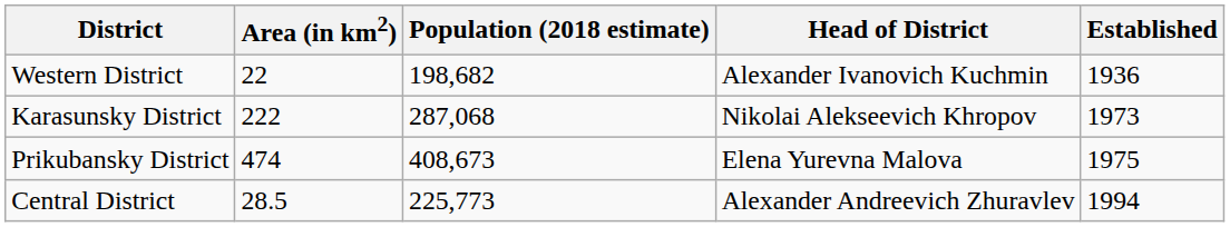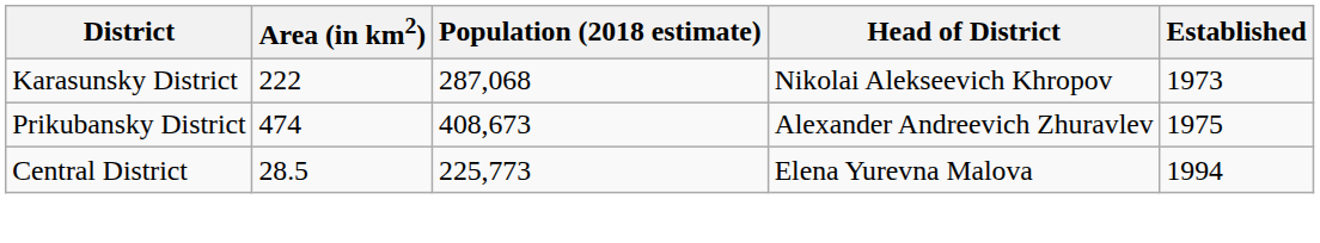- row: Western District | 22 | 198,682 | Alexander Ivanovich Kuchmin | 1936
Prikubansky District | Head of District: Elena Yurevna Malova -> Alexander Andreevich Zhuravlev
Central District | Head of District: Alexander Andreevich Zhuravlev -> Elena Yurevna Malova
